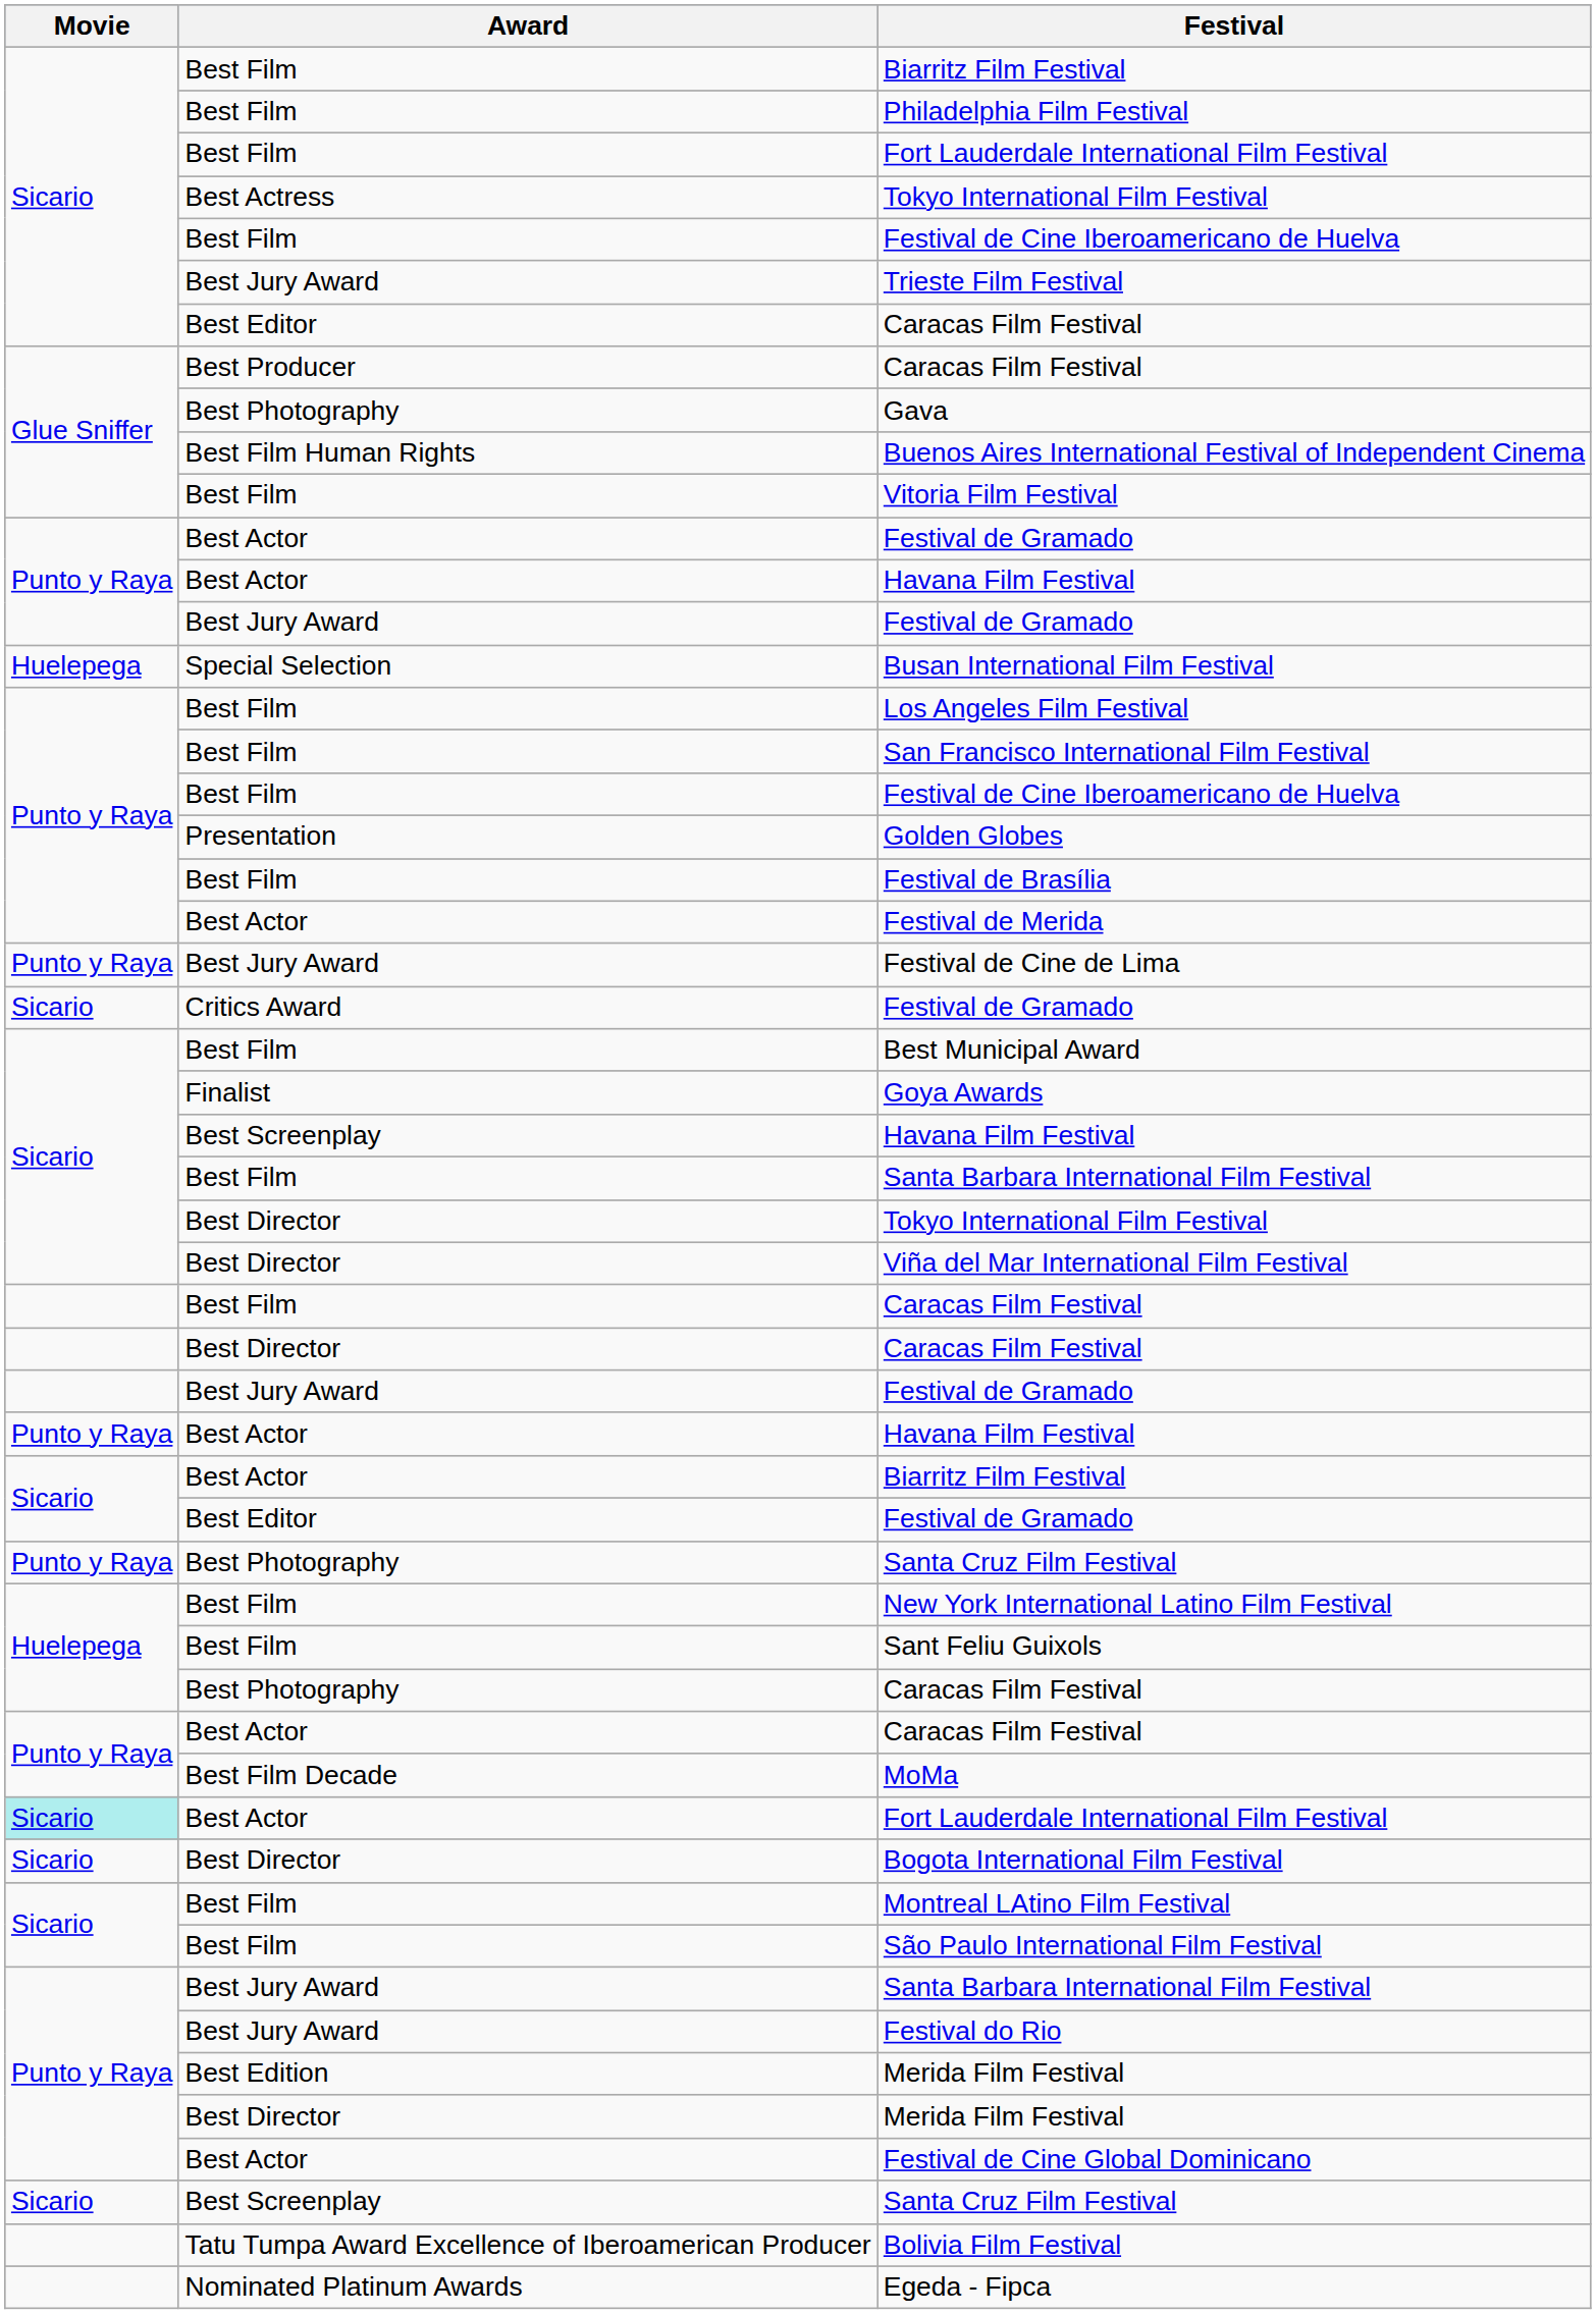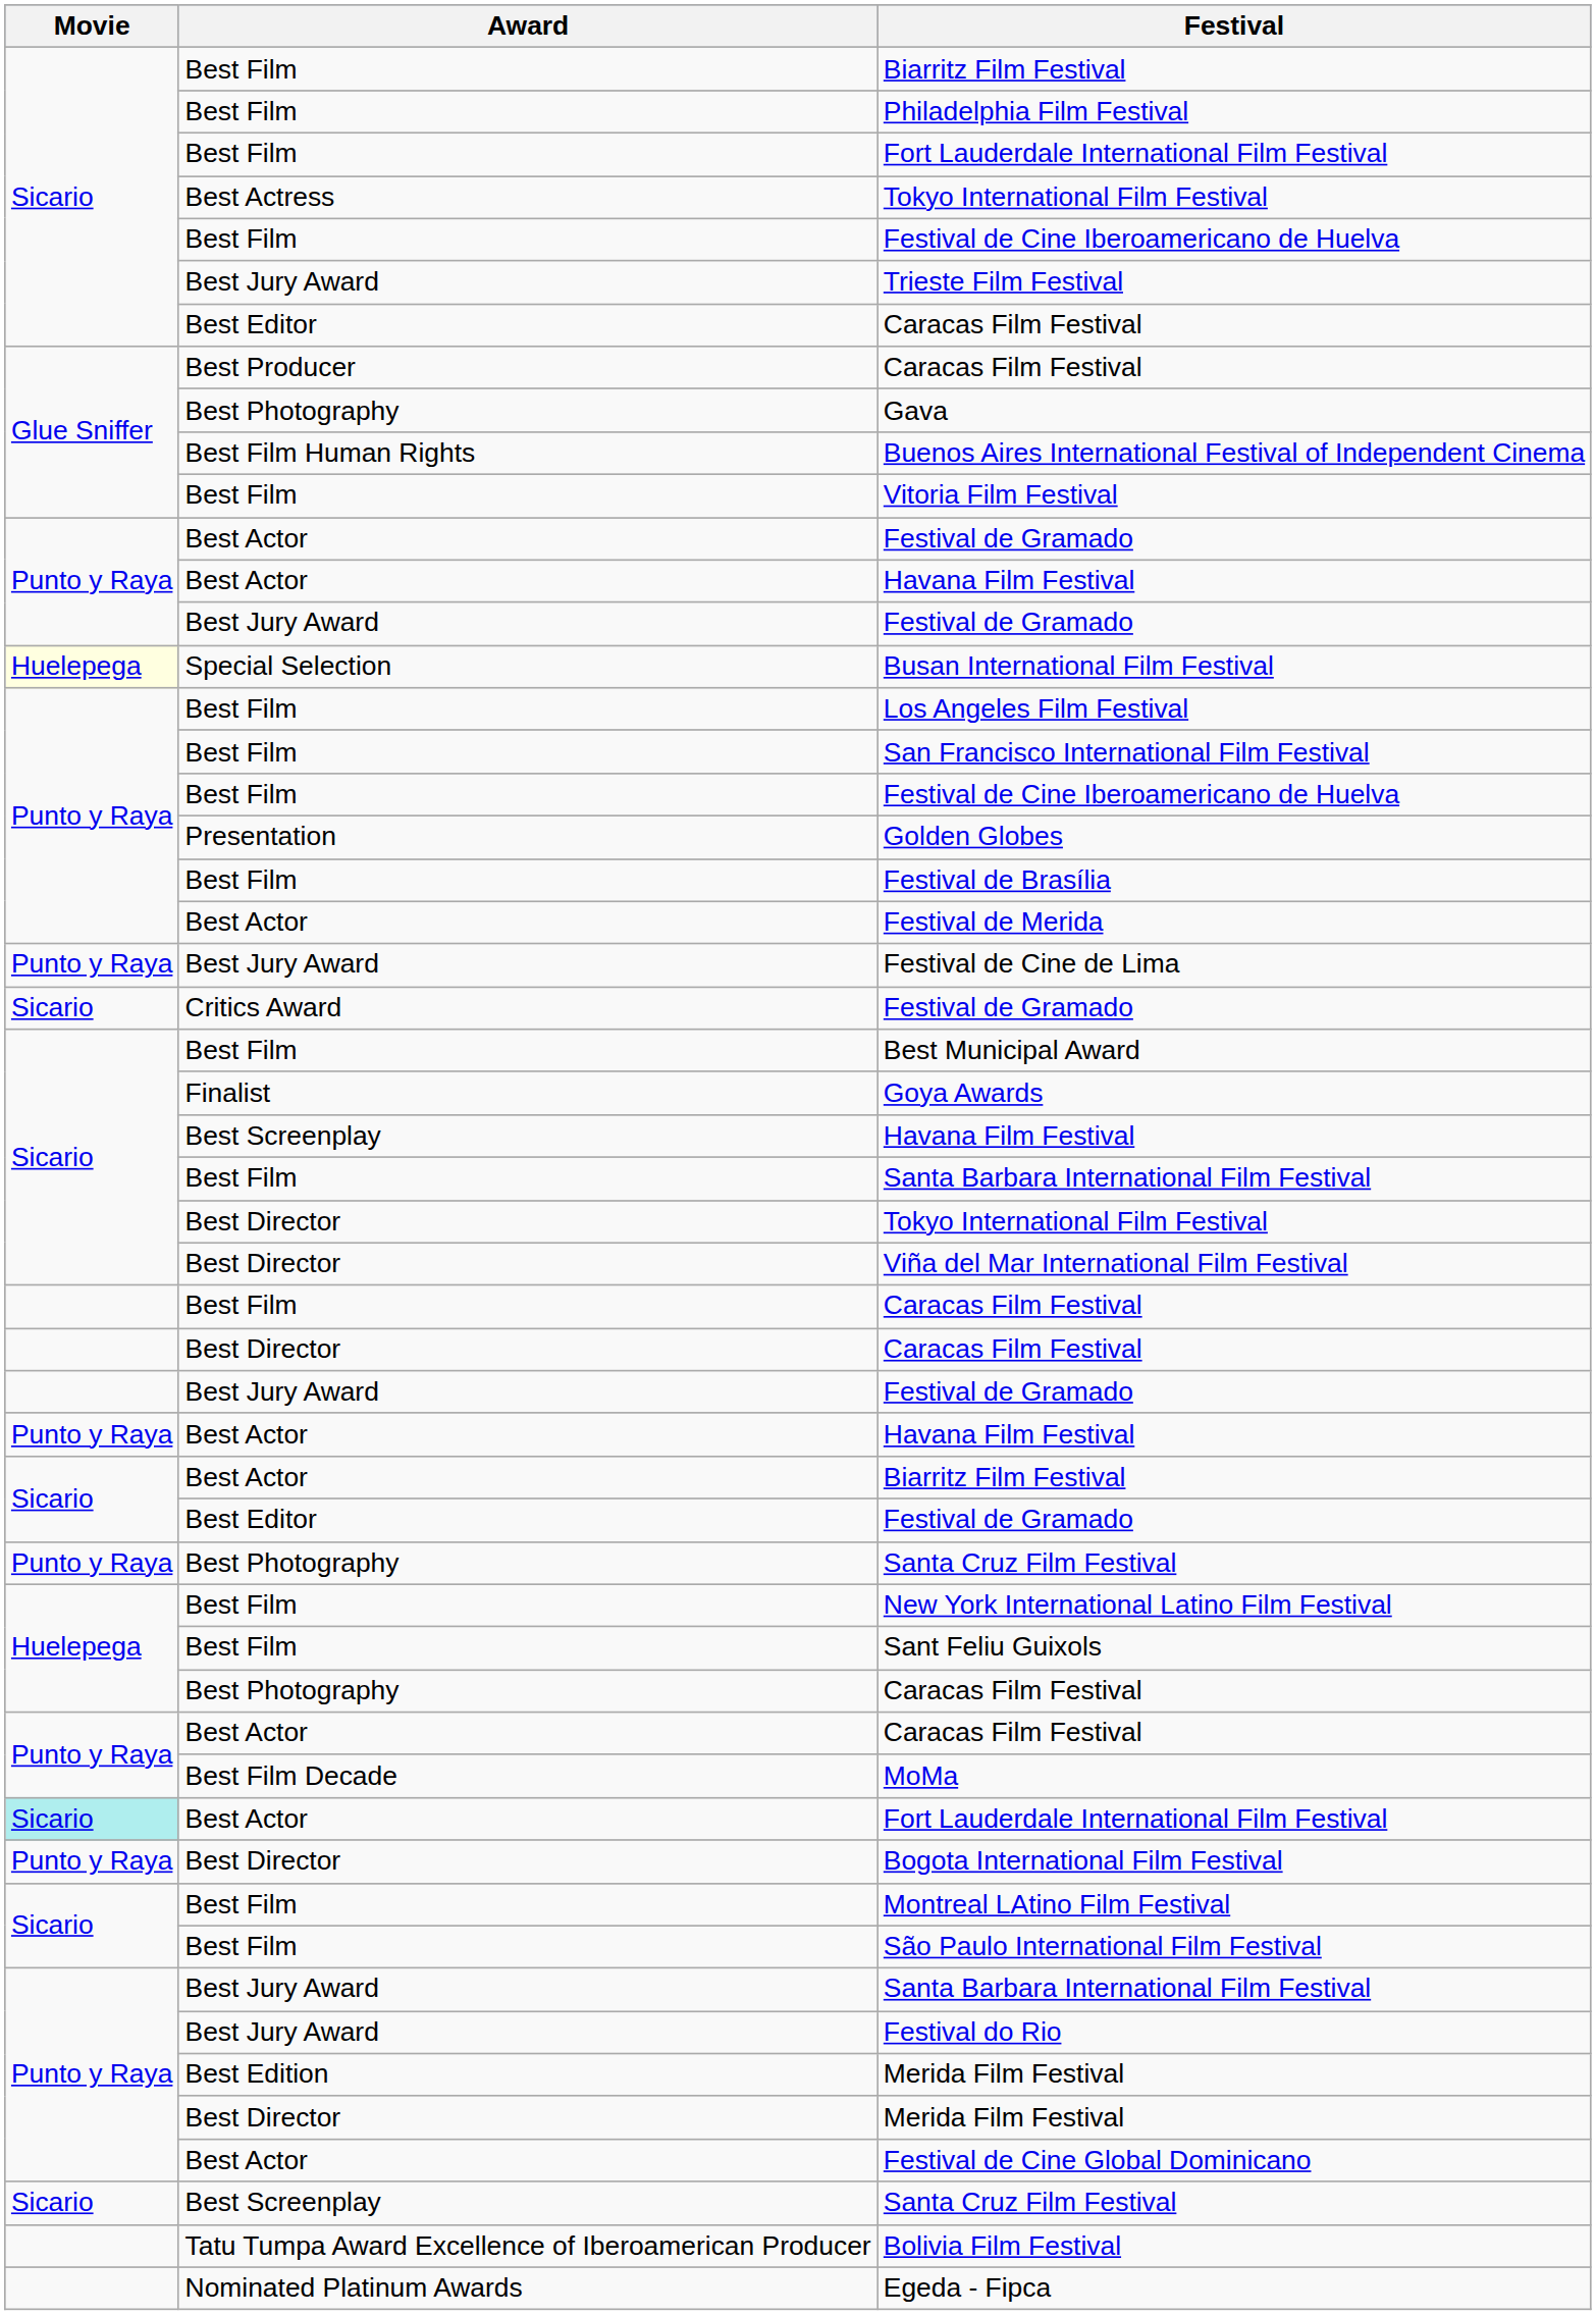Busan International Film Festival | Movie: no background -> lightyellow background
Bogota International Film Festival | Movie: Sicario -> Punto y Raya
